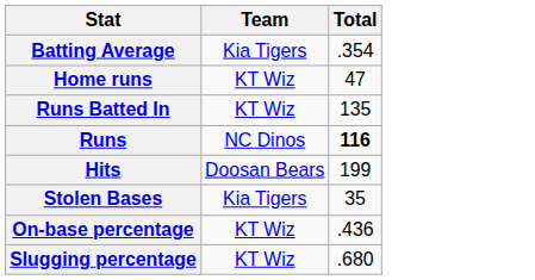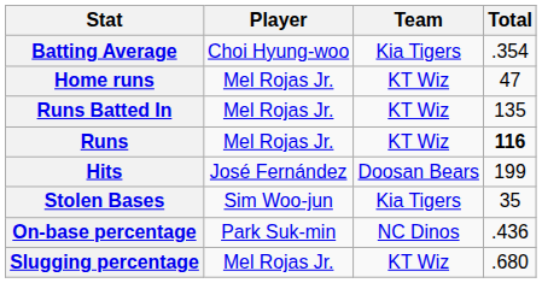+ column: Player | Choi Hyung-woo | Mel Rojas Jr. | Mel Rojas Jr. | Mel Rojas Jr. | José Fernández | Sim Woo-jun | Park Suk-min | Mel Rojas Jr.
Runs | Team: NC Dinos -> KT Wiz
On-base percentage | Team: KT Wiz -> NC Dinos
